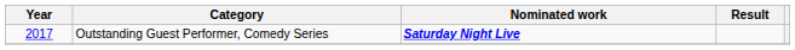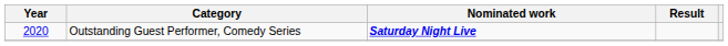Outstanding Guest Performer, Comedy Series | Year: 2017 -> 2020
